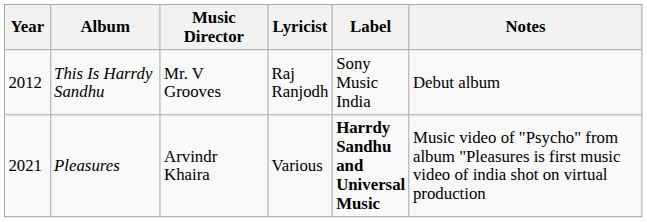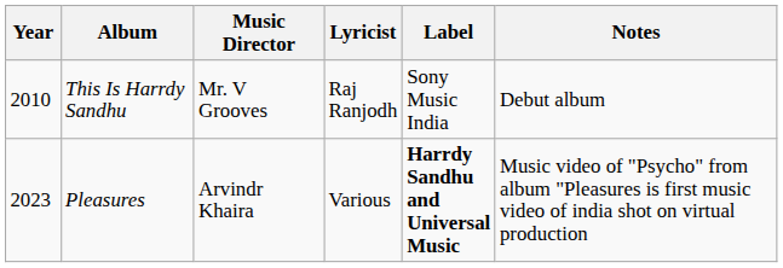This Is Harrdy Sandhu | Year: 2012 -> 2010
Pleasures | Year: 2021 -> 2023
